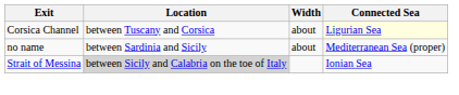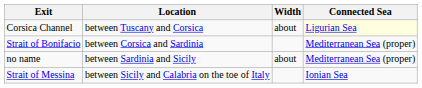+ row: Strait of Bonifacio | between Corsica and Sardinia | Mediterranean Sea (proper)
Strait of Messina | Location: lightgrey background -> no background
